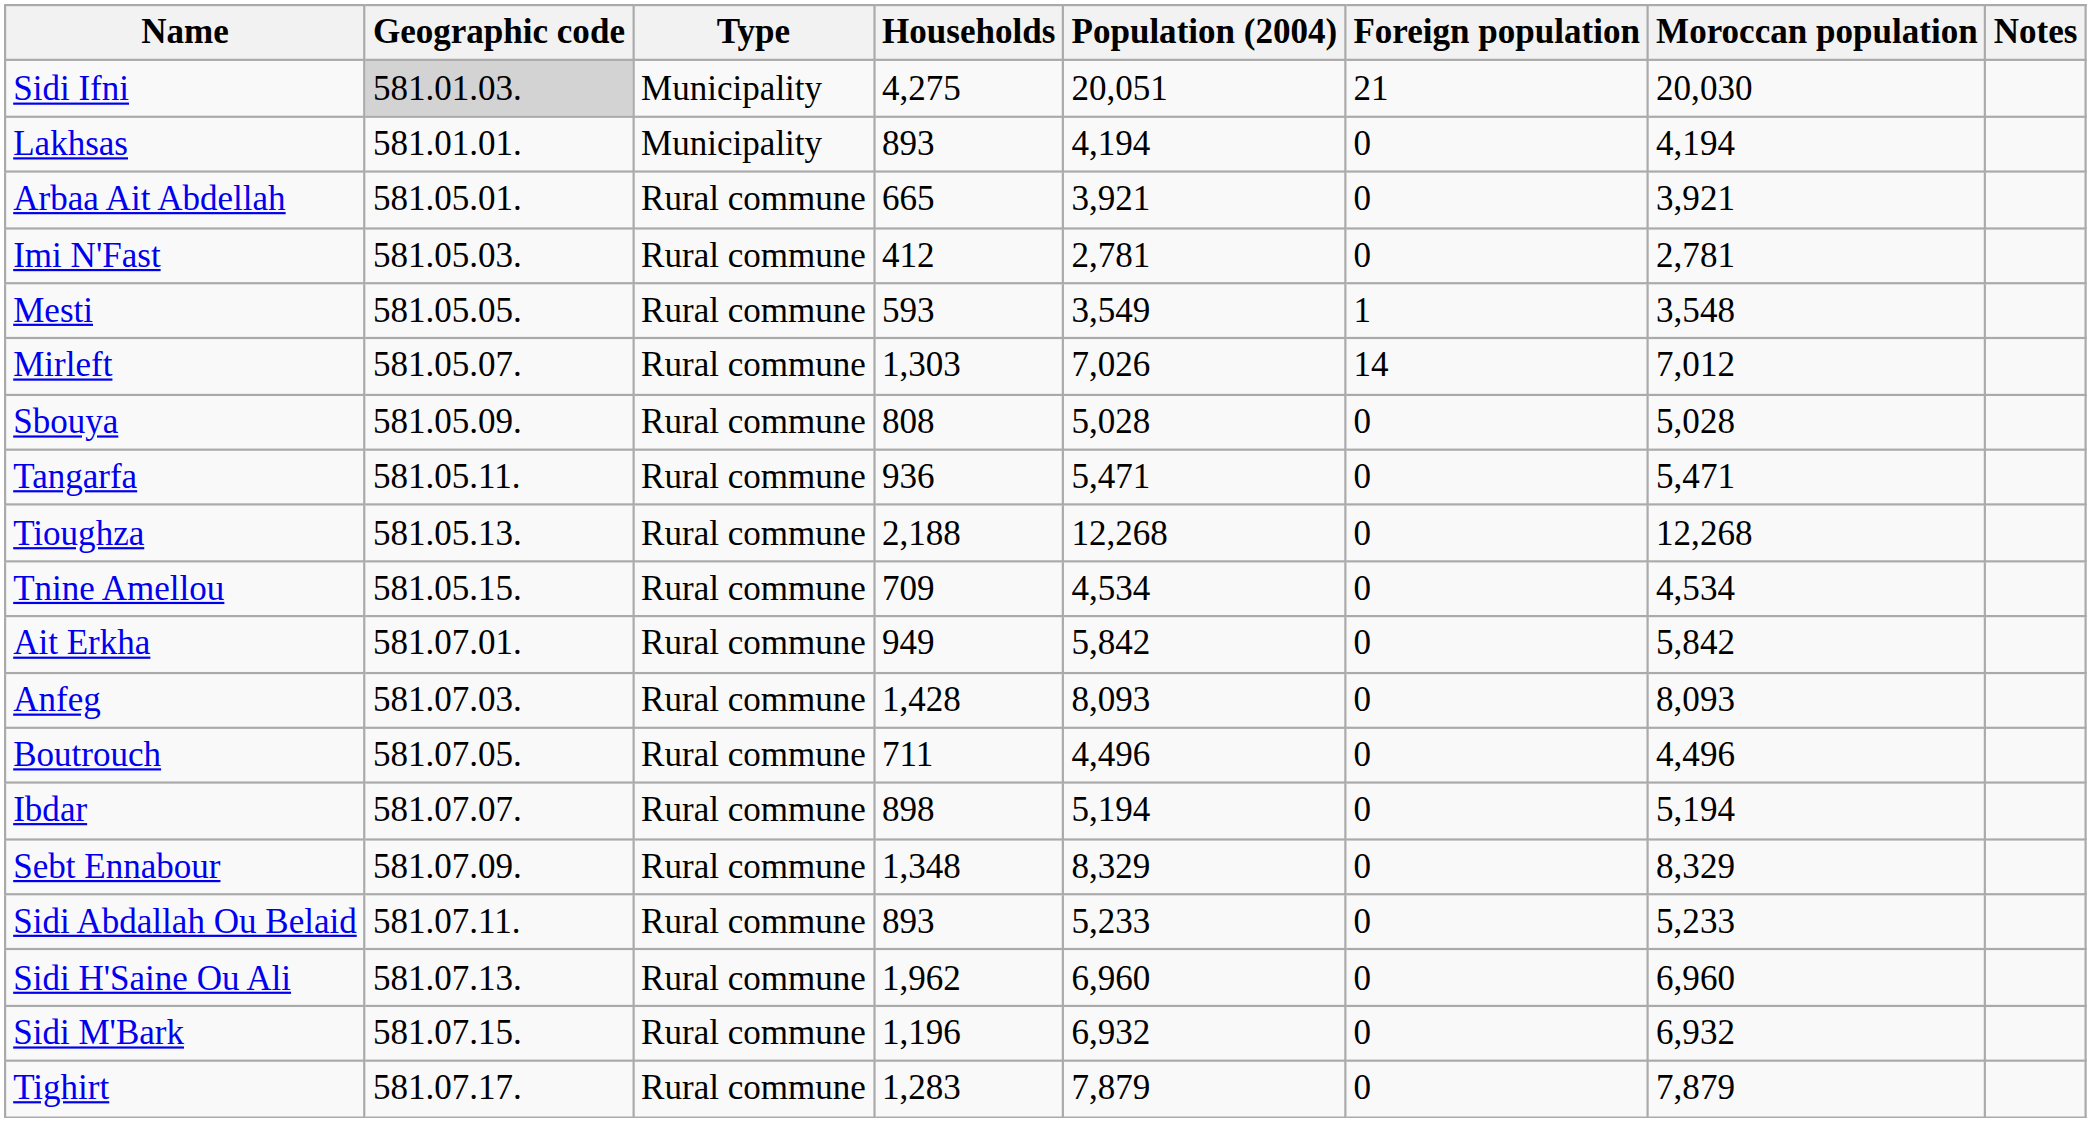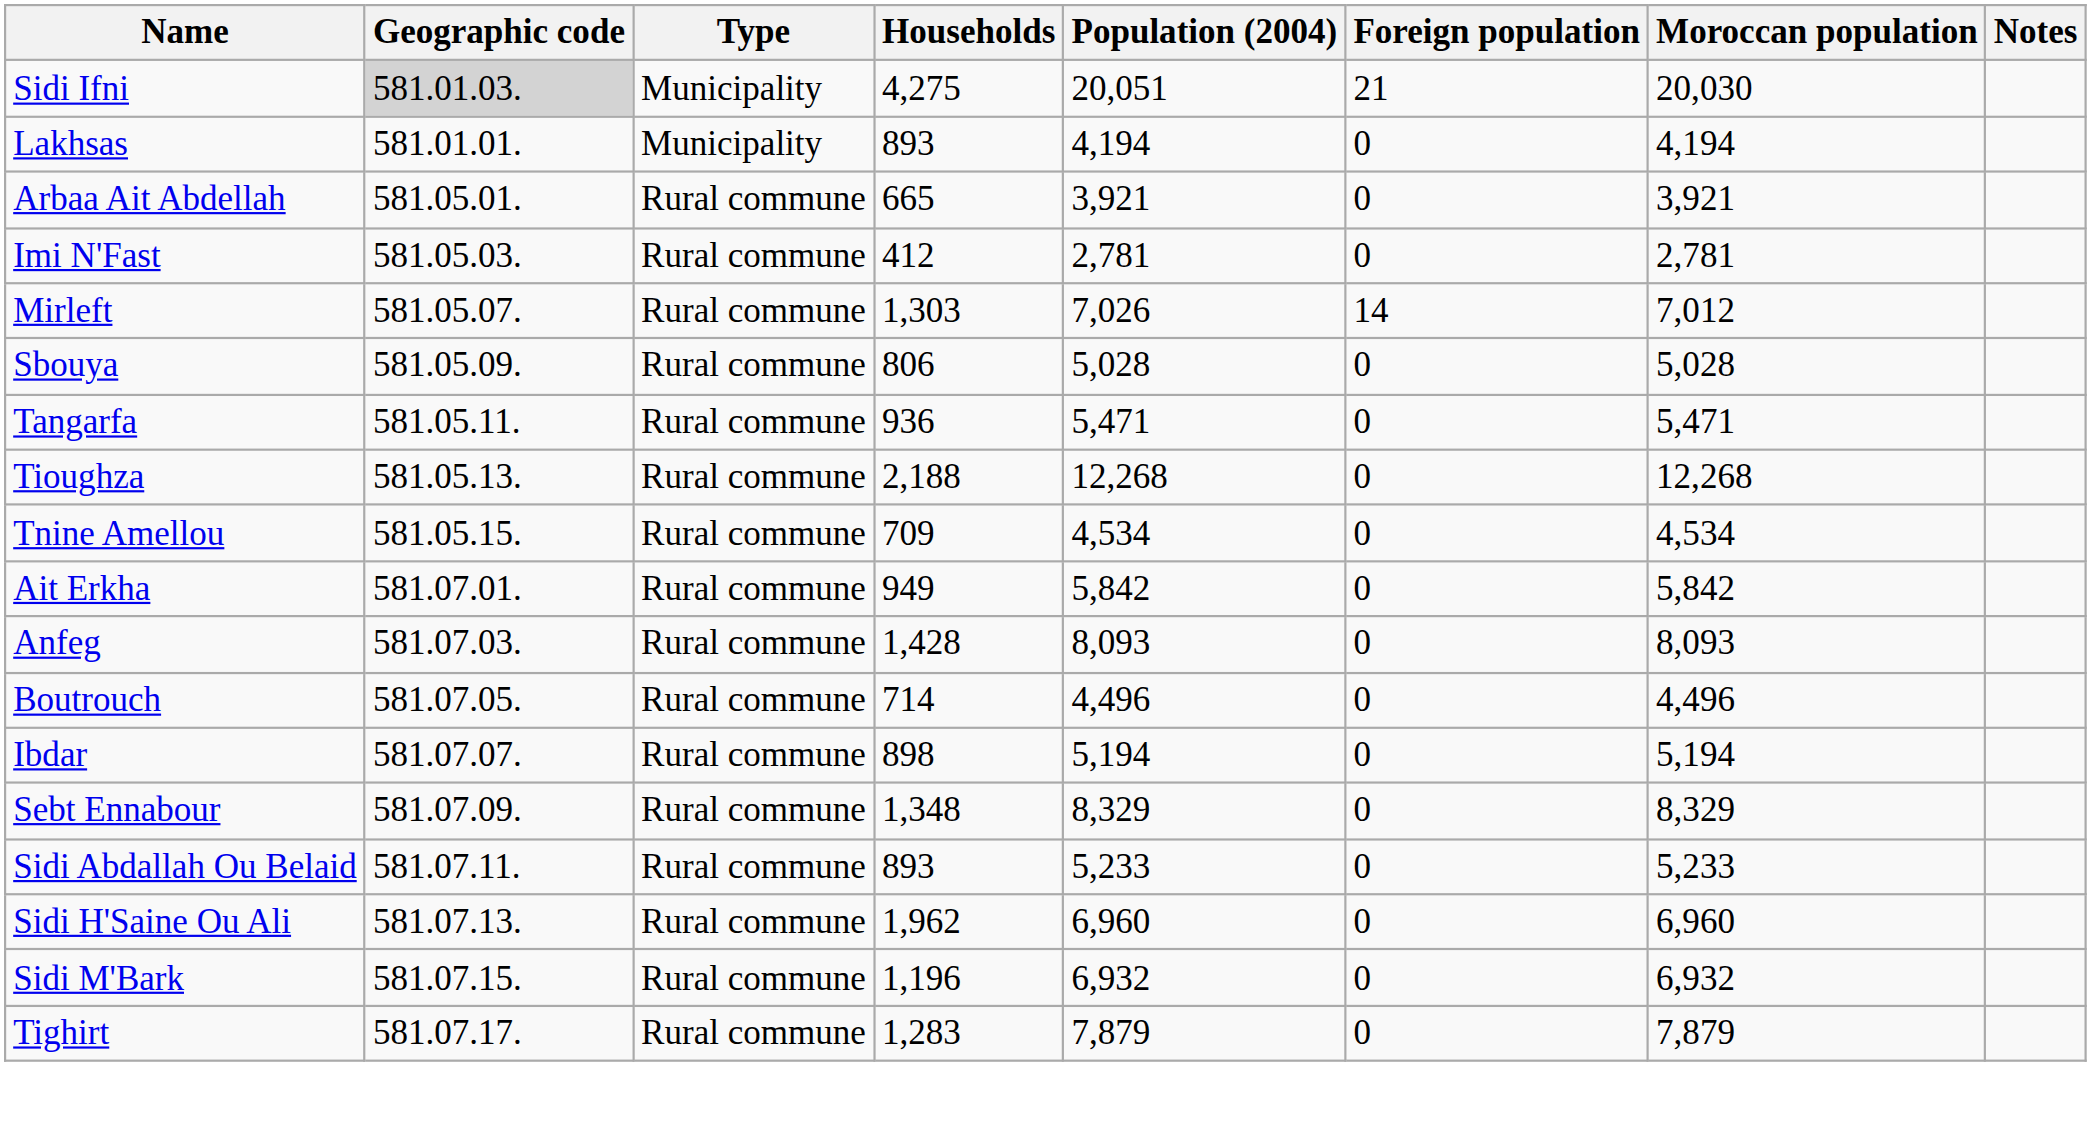- row: Mesti | 581.05.05. | Rural commune | 593 | 3,549 | 1 | 3,548
Sbouya | Households: 808 -> 806
Boutrouch | Households: 711 -> 714
